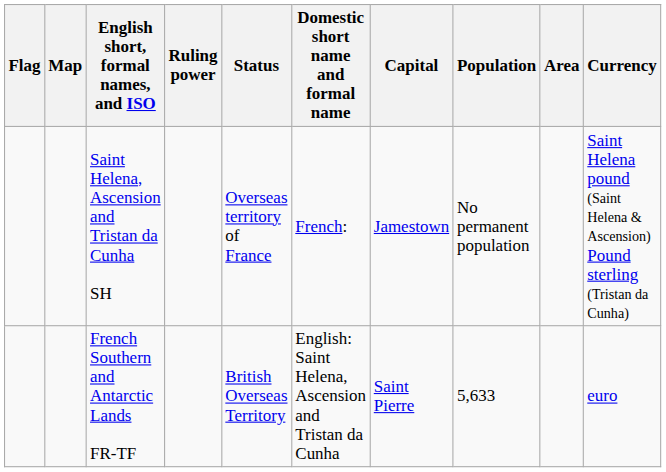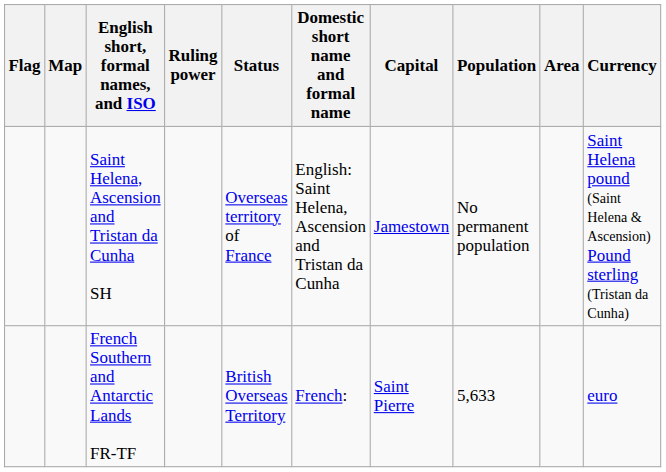Saint Helena, Ascension and Tristan da Cunha SH | Domestic short name and formal name: French: -> English: Saint Helena, Ascension and Tristan da Cunha
French Southern and Antarctic Lands FR-TF | Domestic short name and formal name: English: Saint Helena, Ascension and Tristan da Cunha -> French:
